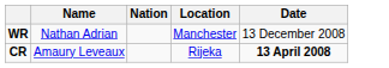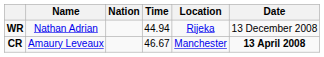+ column: Time | 44.94 | 46.67
WR | Location: Manchester -> Rijeka
CR | Location: Rijeka -> Manchester
